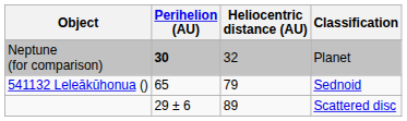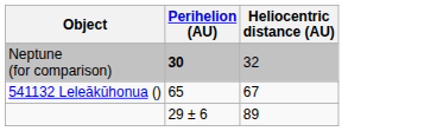- column: Classification | Planet | Sednoid | Scattered disc
541132 Leleākūhonua () | Heliocentric distance (AU): 79 -> 67
